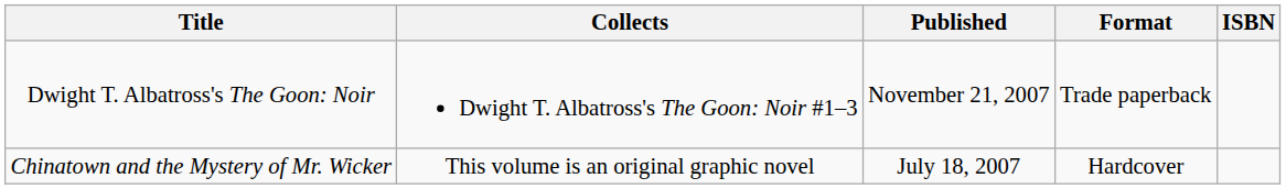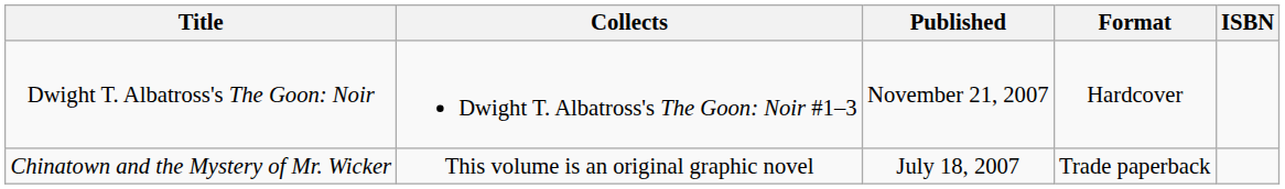Dwight T. Albatross's The Goon: Noir | Format: Trade paperback -> Hardcover
Chinatown and the Mystery of Mr. Wicker | Format: Hardcover -> Trade paperback
